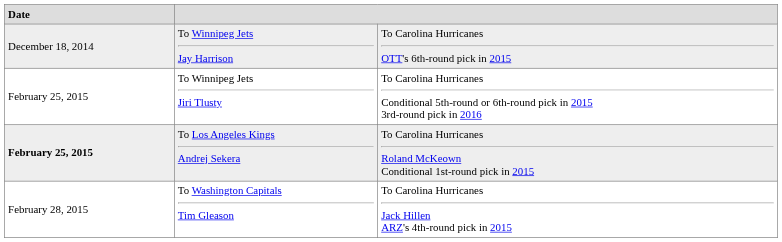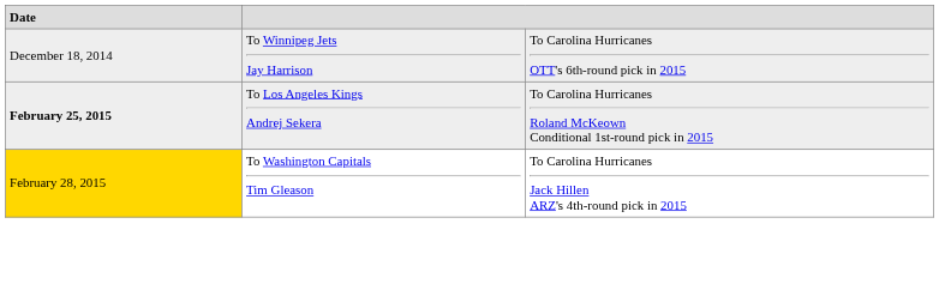- row: February 25, 2015 | To Winnipeg Jets Jiri Tlusty | To Carolina Hurricanes Conditional 5th-round or 6th-round pick in 2015 3rd-round pick in 2016
To Washington Capitals Tim Gleason | Date: no background -> gold background
